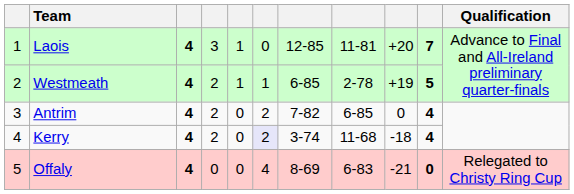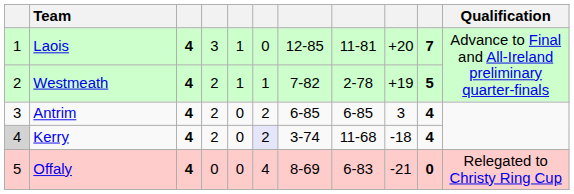Westmeath | column 7: 6-85 -> 7-82
Antrim | column 7: 7-82 -> 6-85
Antrim | column 9: 0 -> 3
Kerry | column 1: no background -> lightgrey background
